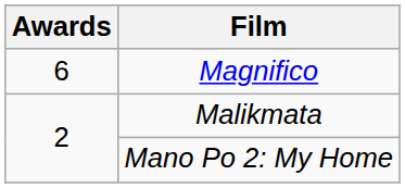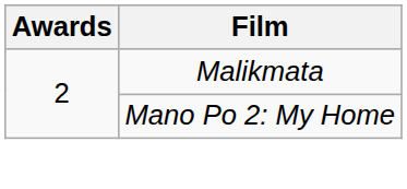- row: 6 | Magnifico
